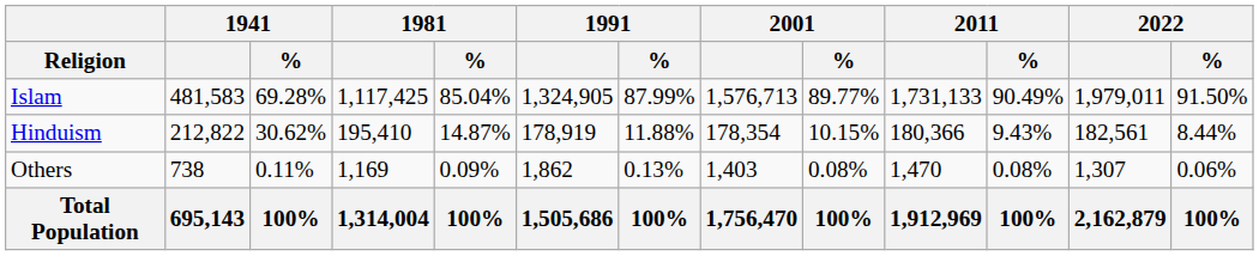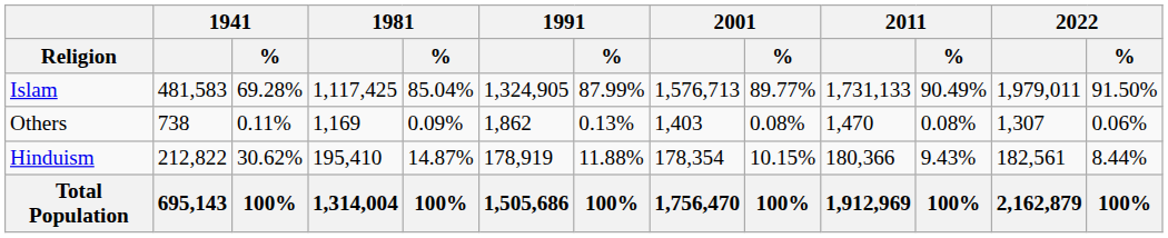rows swapped: Hinduism <-> Others
